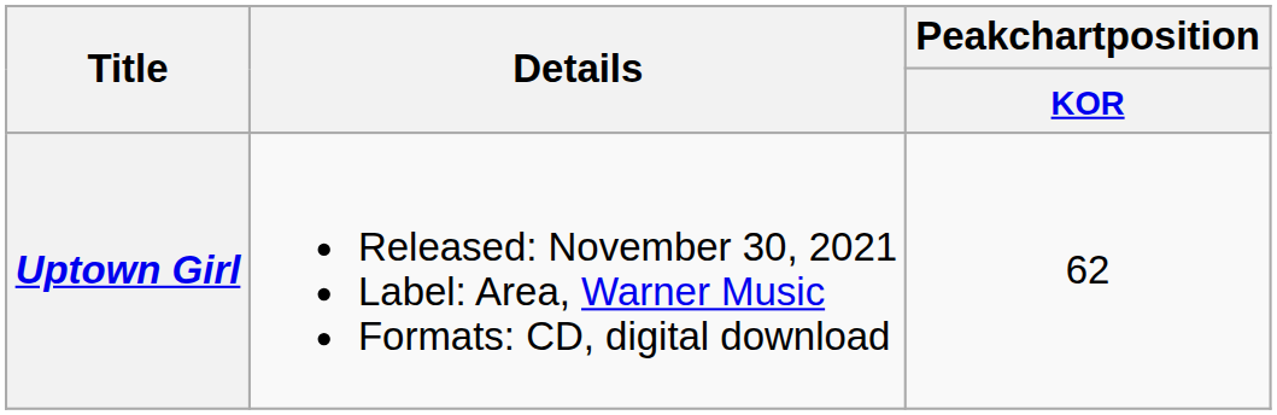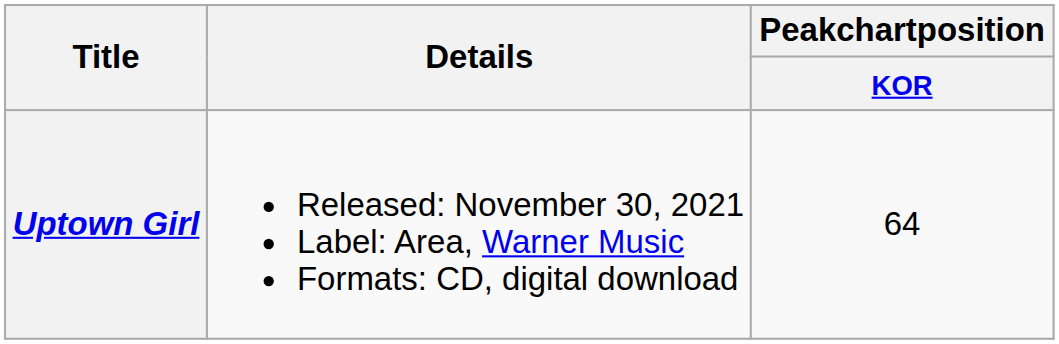Uptown Girl | Peakchartposition / KOR: 62 -> 64
